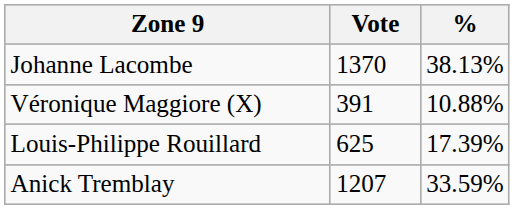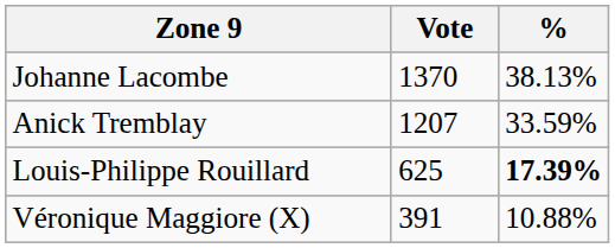rows swapped: Véronique Maggiore (X) <-> Anick Tremblay
Louis-Philippe Rouillard | %: normal -> bold
